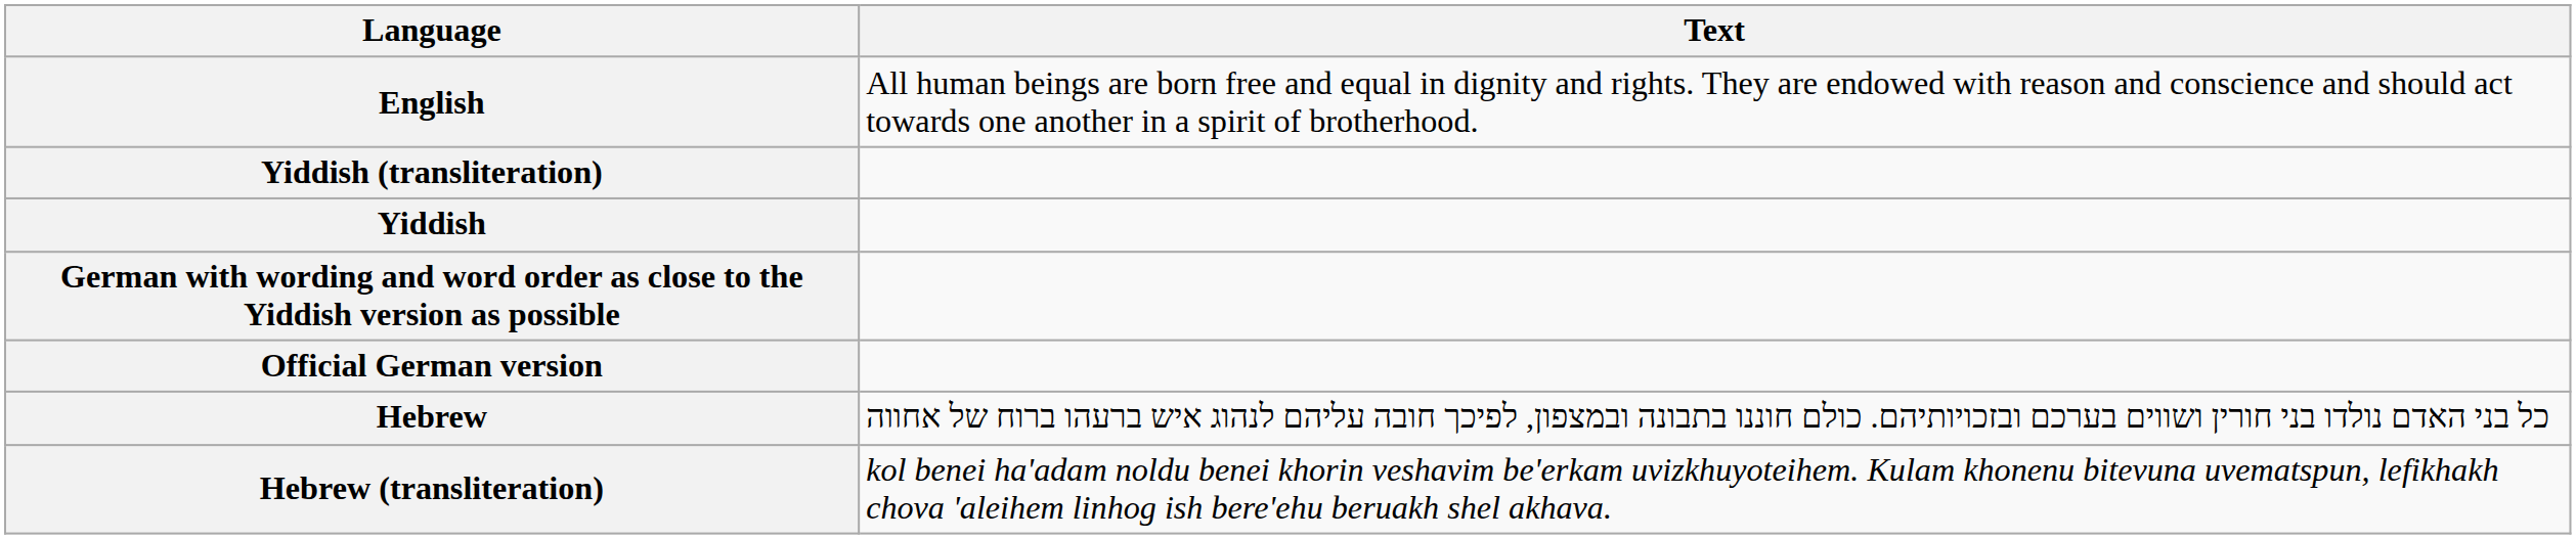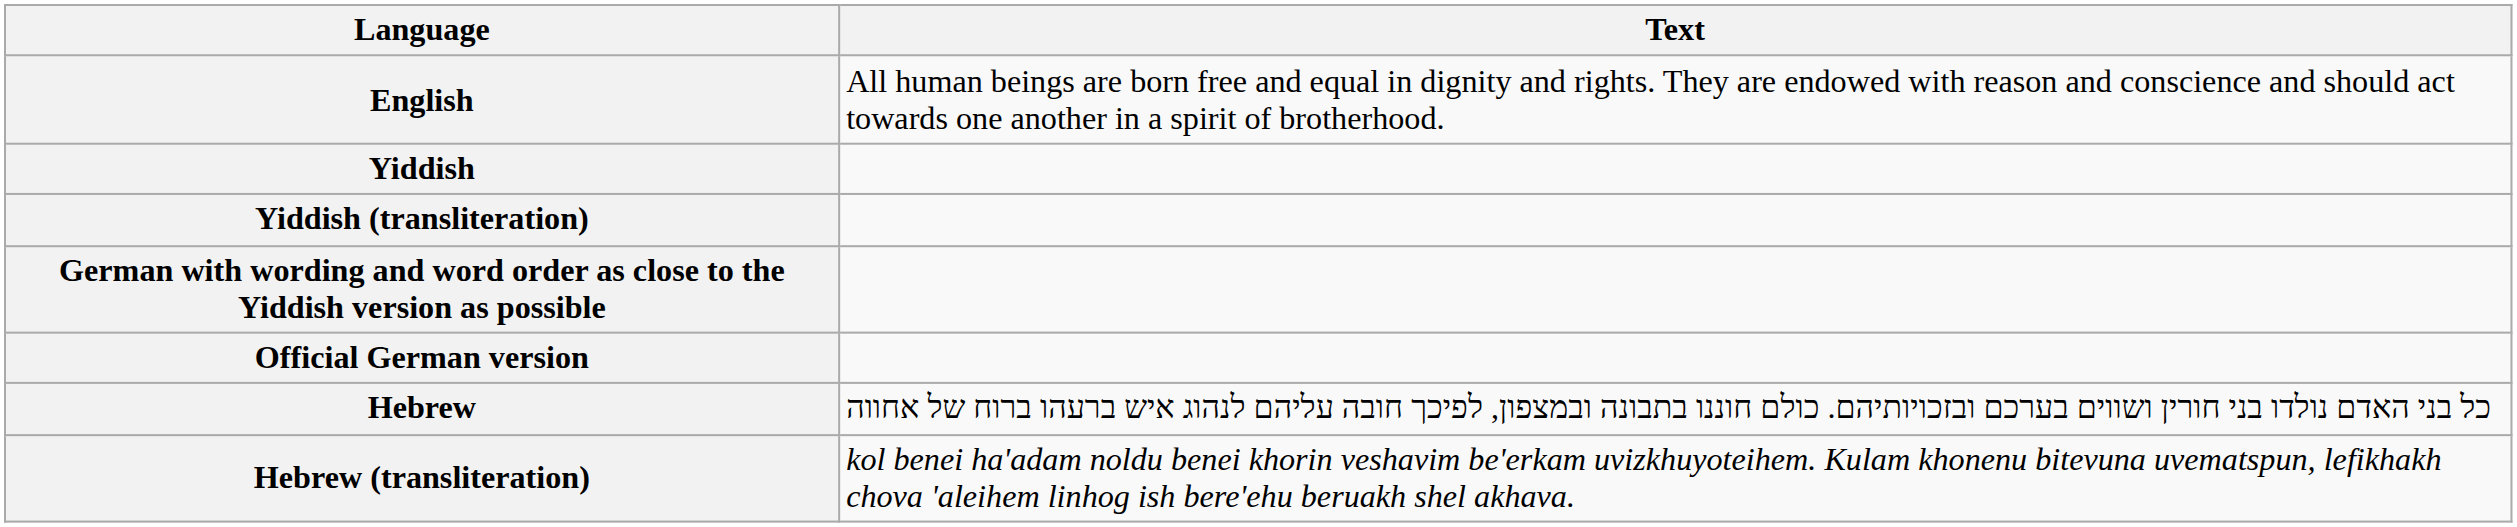rows swapped: Yiddish <-> Yiddish (transliteration)
